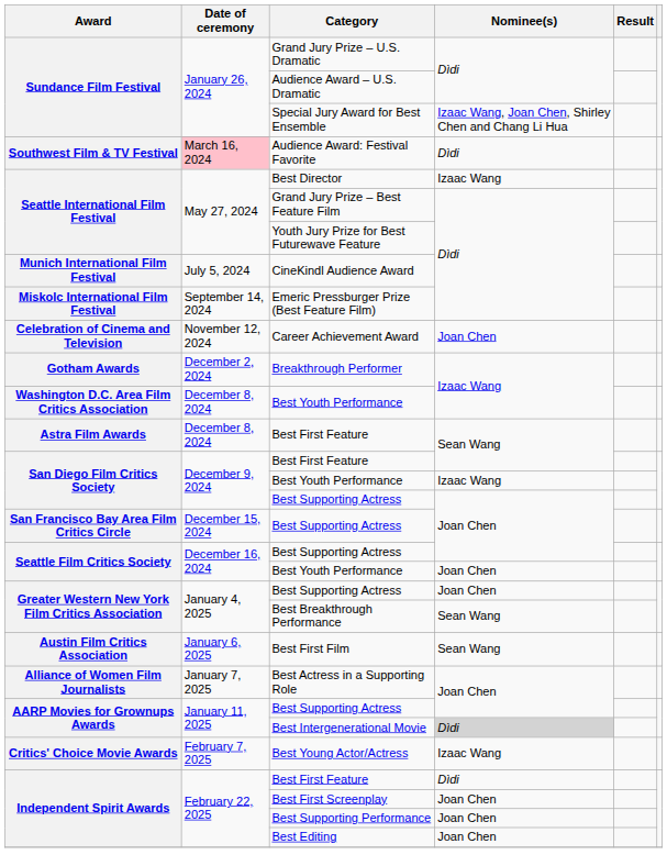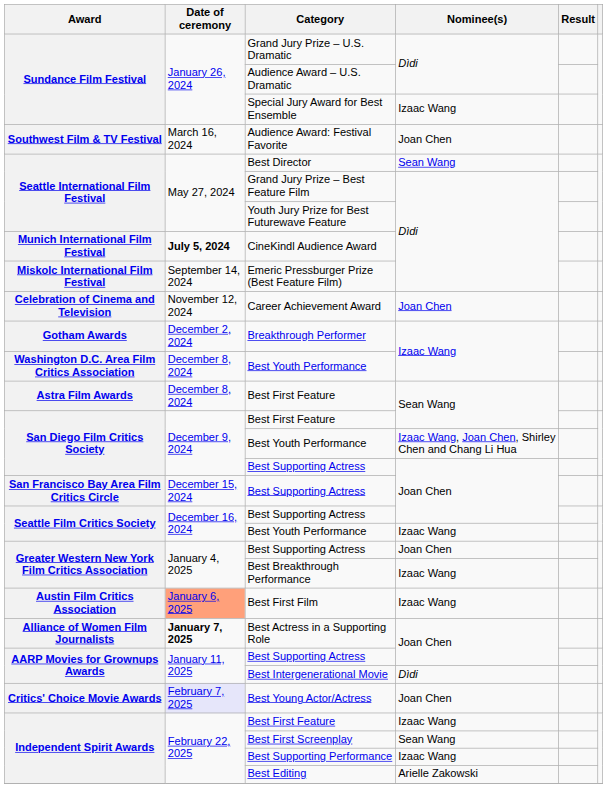Special Jury Award for Best Ensemble | Nominee(s): Izaac Wang, Joan Chen, Shirley Chen and Chang Li Hua -> Izaac Wang
Audience Award: Festival Favorite | Date of ceremony: pink background -> no background
Audience Award: Festival Favorite | Nominee(s): Dìdi -> Joan Chen
Best Director | Nominee(s): Izaac Wang -> Sean Wang
CineKindl Audience Award | Date of ceremony: normal -> bold
San Diego Film Critics Society / Best Youth Performance | Nominee(s): Izaac Wang -> Izaac Wang, Joan Chen, Shirley Chen and Chang Li Hua
Seattle Film Critics Society / Best Youth Performance | Nominee(s): Joan Chen -> Izaac Wang
Best Breakthrough Performance | Nominee(s): Sean Wang -> Izaac Wang
Best First Film | Date of ceremony: no background -> lightsalmon background
Best First Film | Nominee(s): Sean Wang -> Izaac Wang
Best Actress in a Supporting Role | Date of ceremony: normal -> bold
Best Intergenerational Movie | Nominee(s): lightgrey background -> no background
Best Young Actor/Actress | Date of ceremony: no background -> lavender background
Best Young Actor/Actress | Nominee(s): Izaac Wang -> Joan Chen
Independent Spirit Awards / Best First Feature | Nominee(s): Dìdi -> Izaac Wang
Best First Screenplay | Nominee(s): Joan Chen -> Sean Wang
Best Supporting Performance | Nominee(s): Joan Chen -> Izaac Wang
Best Editing | Nominee(s): Joan Chen -> Arielle Zakowski
